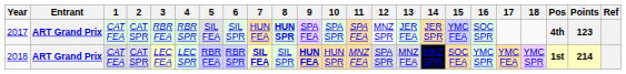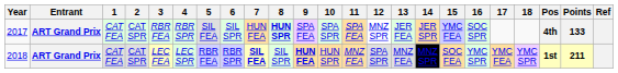2017 | Points: 123 -> 133
2018 | Points: 214 -> 211
